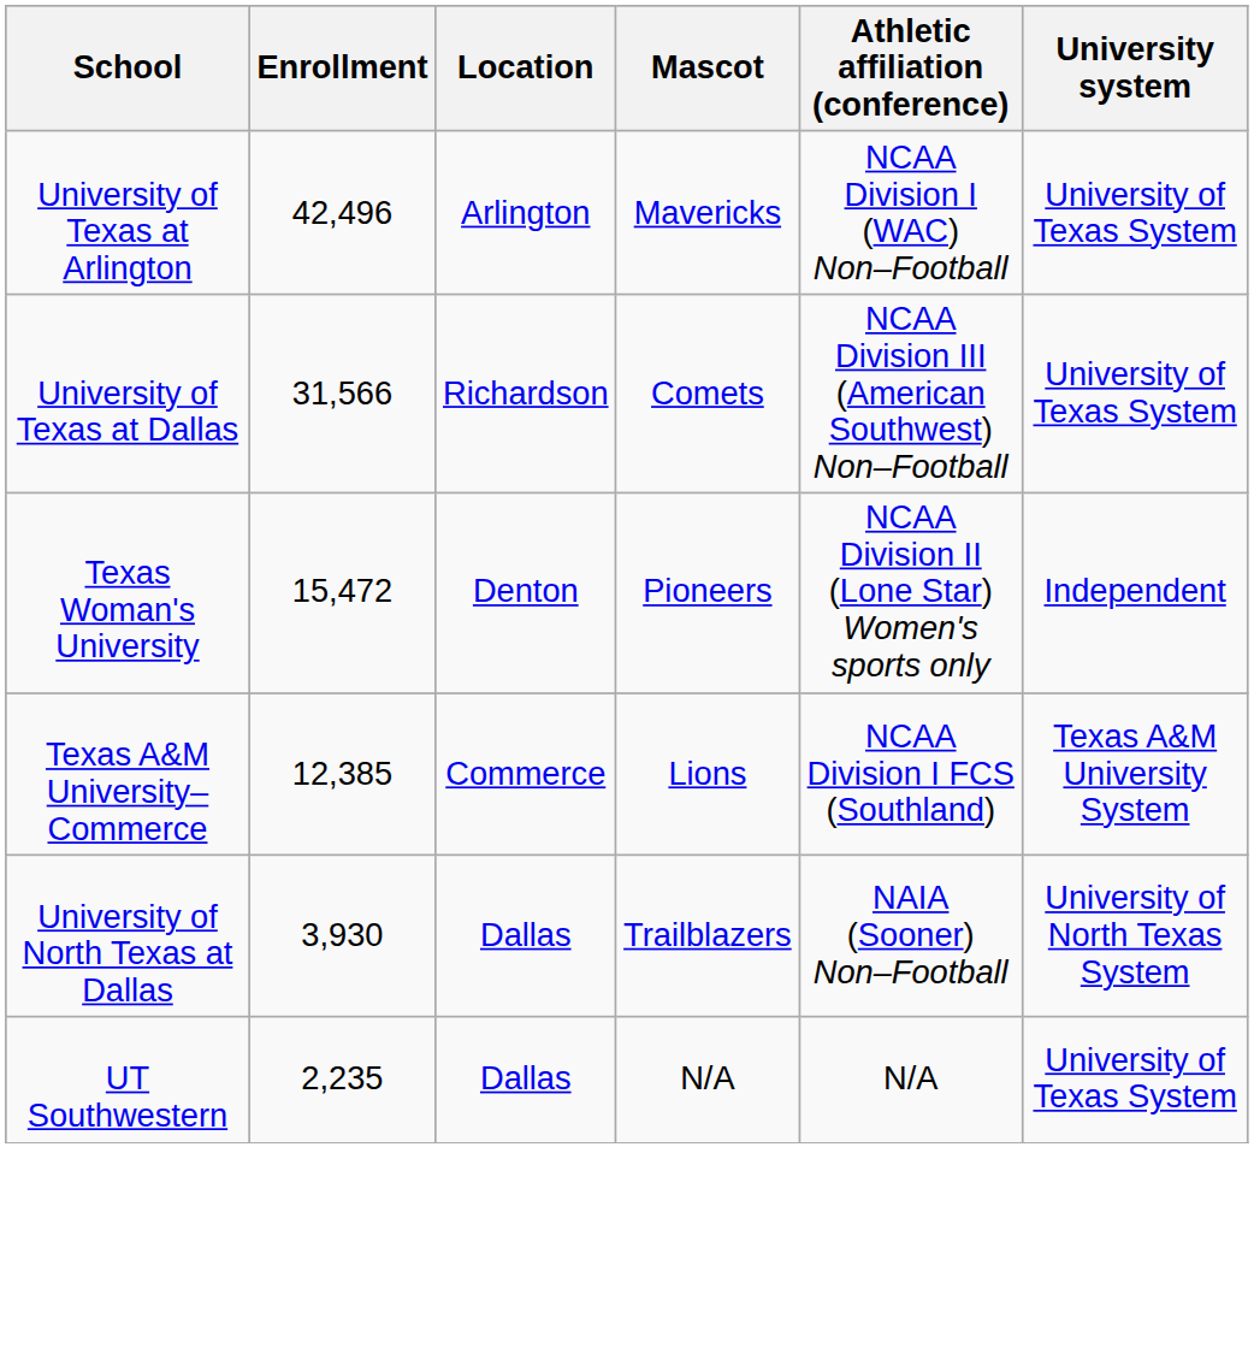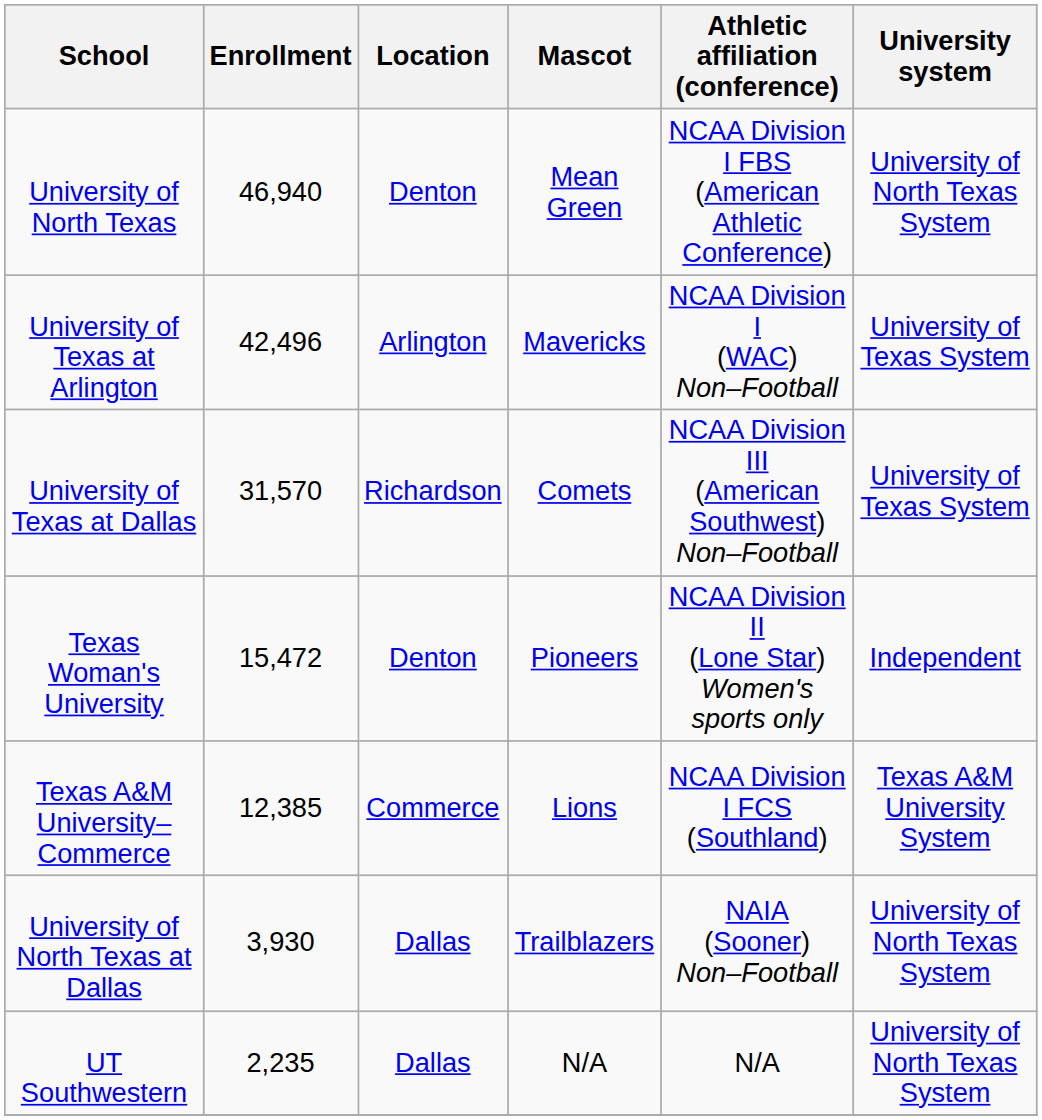+ row: University of North Texas | 46,940 | Denton | Mean Green | NCAA Division I FBS (American Athletic Conference) | University of North Texas System
University of Texas at Dallas | Enrollment: 31,566 -> 31,570
UT Southwestern | University system: University of Texas System -> University of North Texas System
